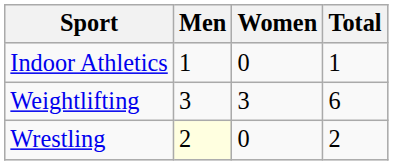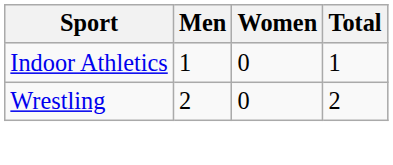- row: Weightlifting | 3 | 3 | 6
Wrestling | Men: lightyellow background -> no background
